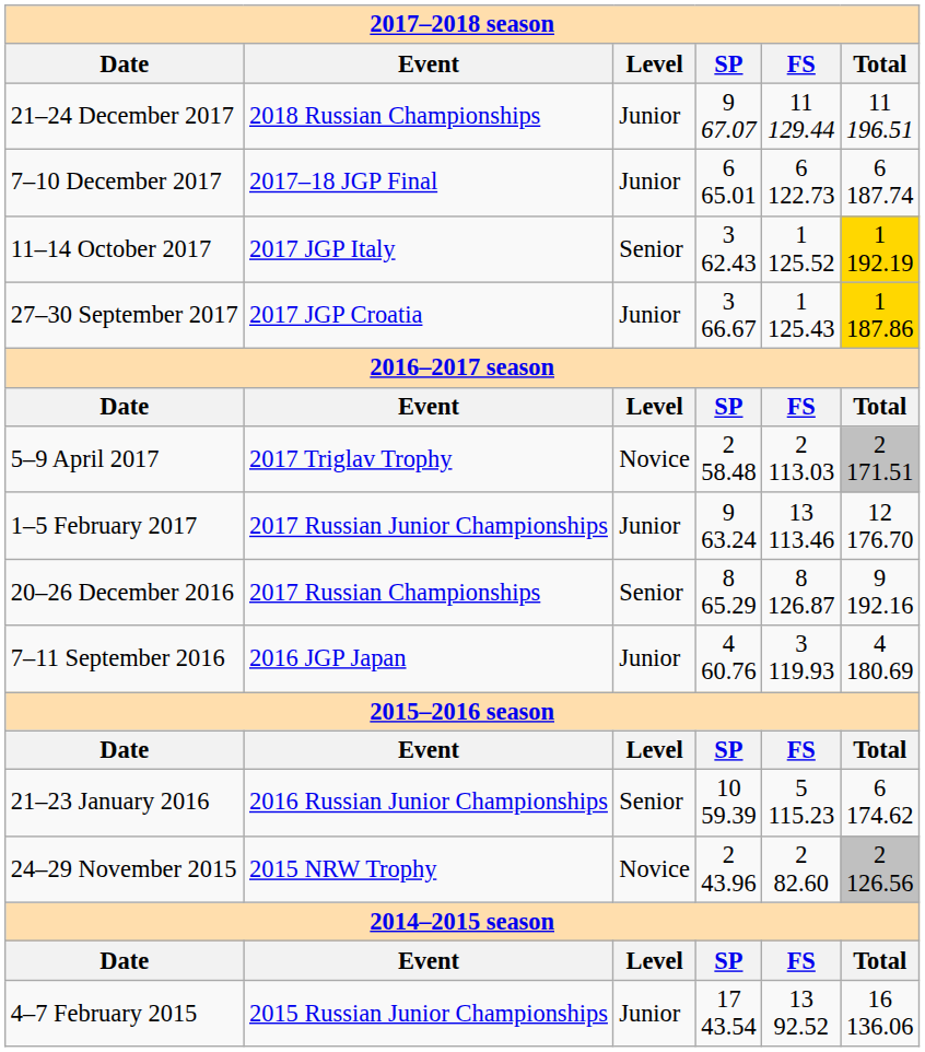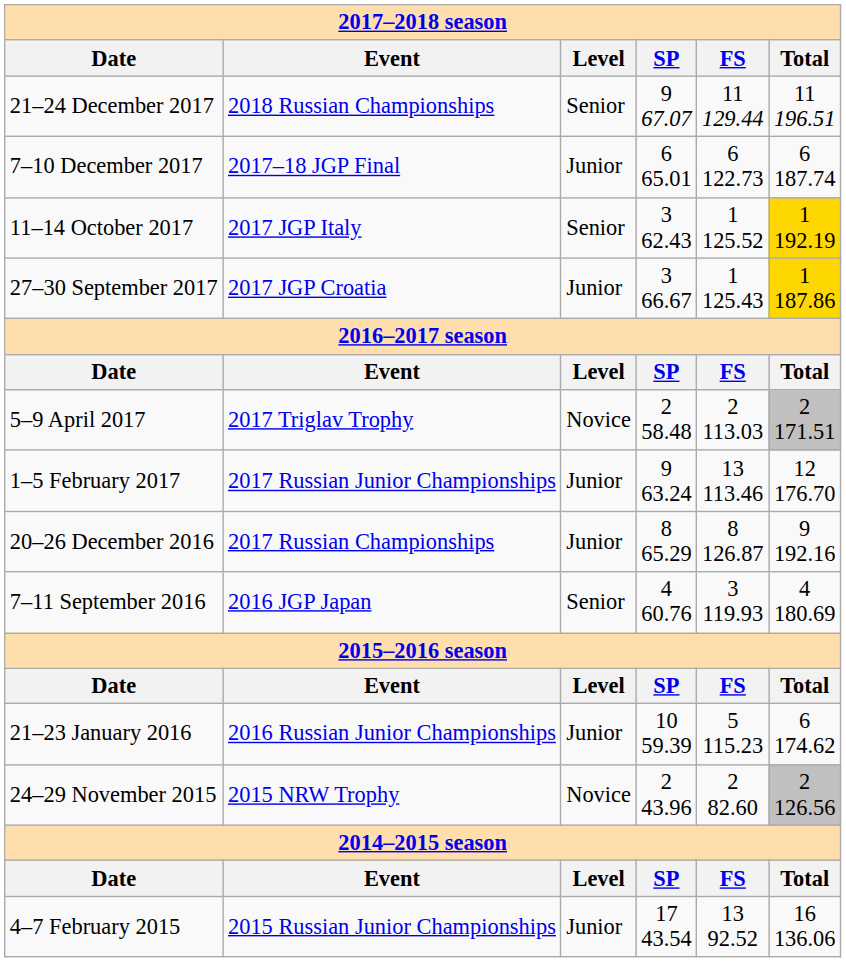21–24 December 2017 | column 3: Junior -> Senior
20–26 December 2016 | column 3: Senior -> Junior
7–11 September 2016 | column 3: Junior -> Senior
21–23 January 2016 | column 3: Senior -> Junior
